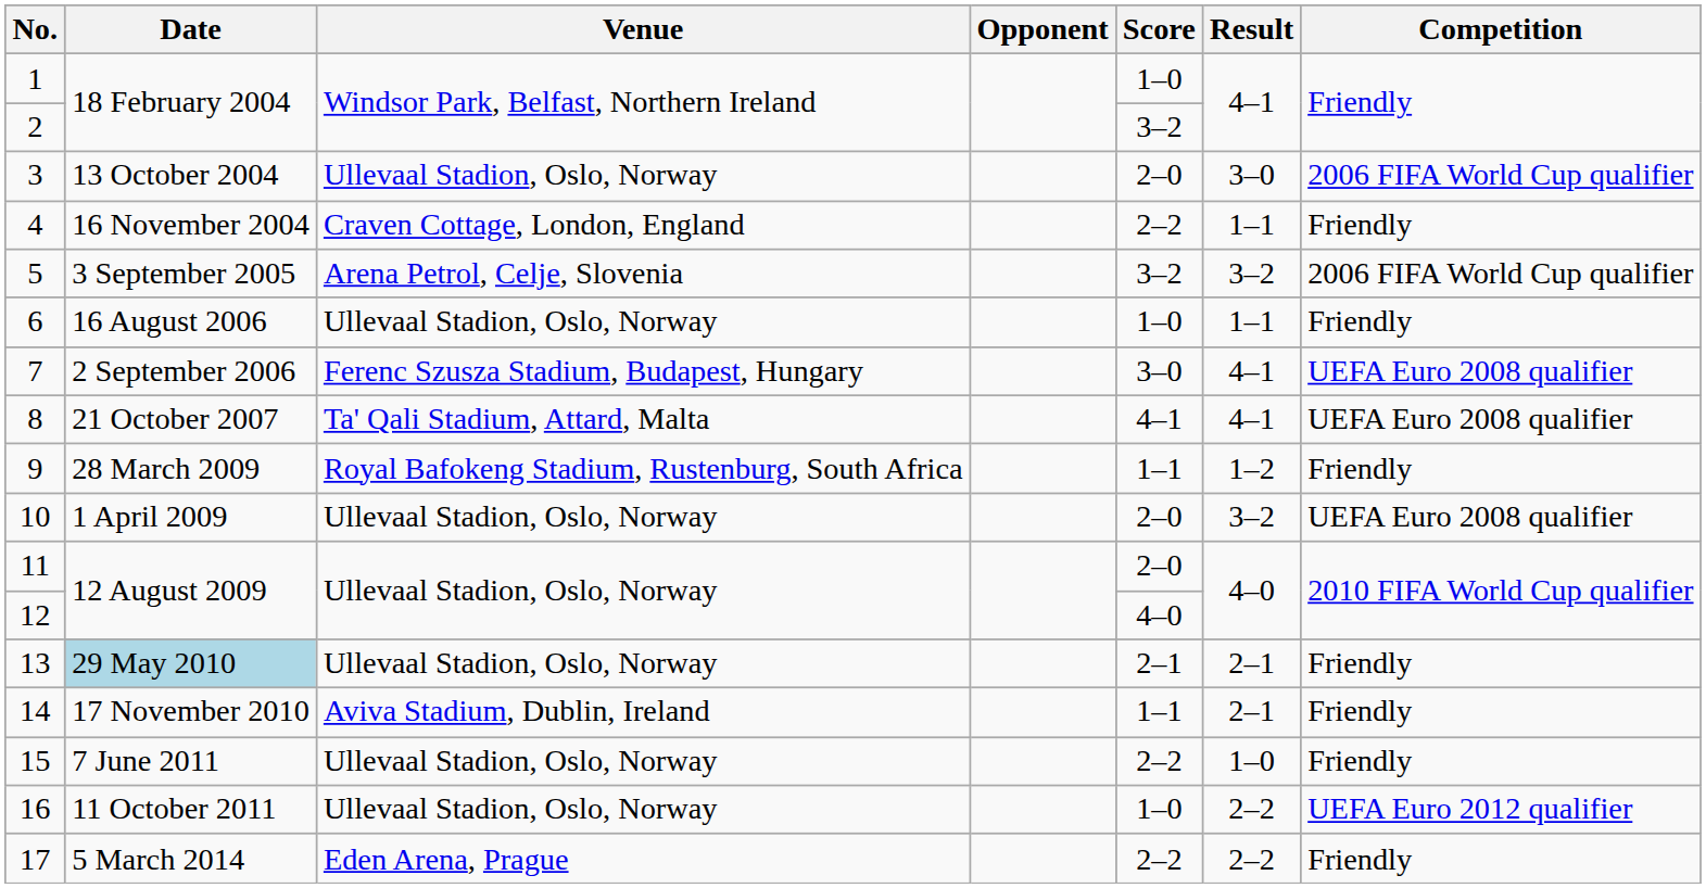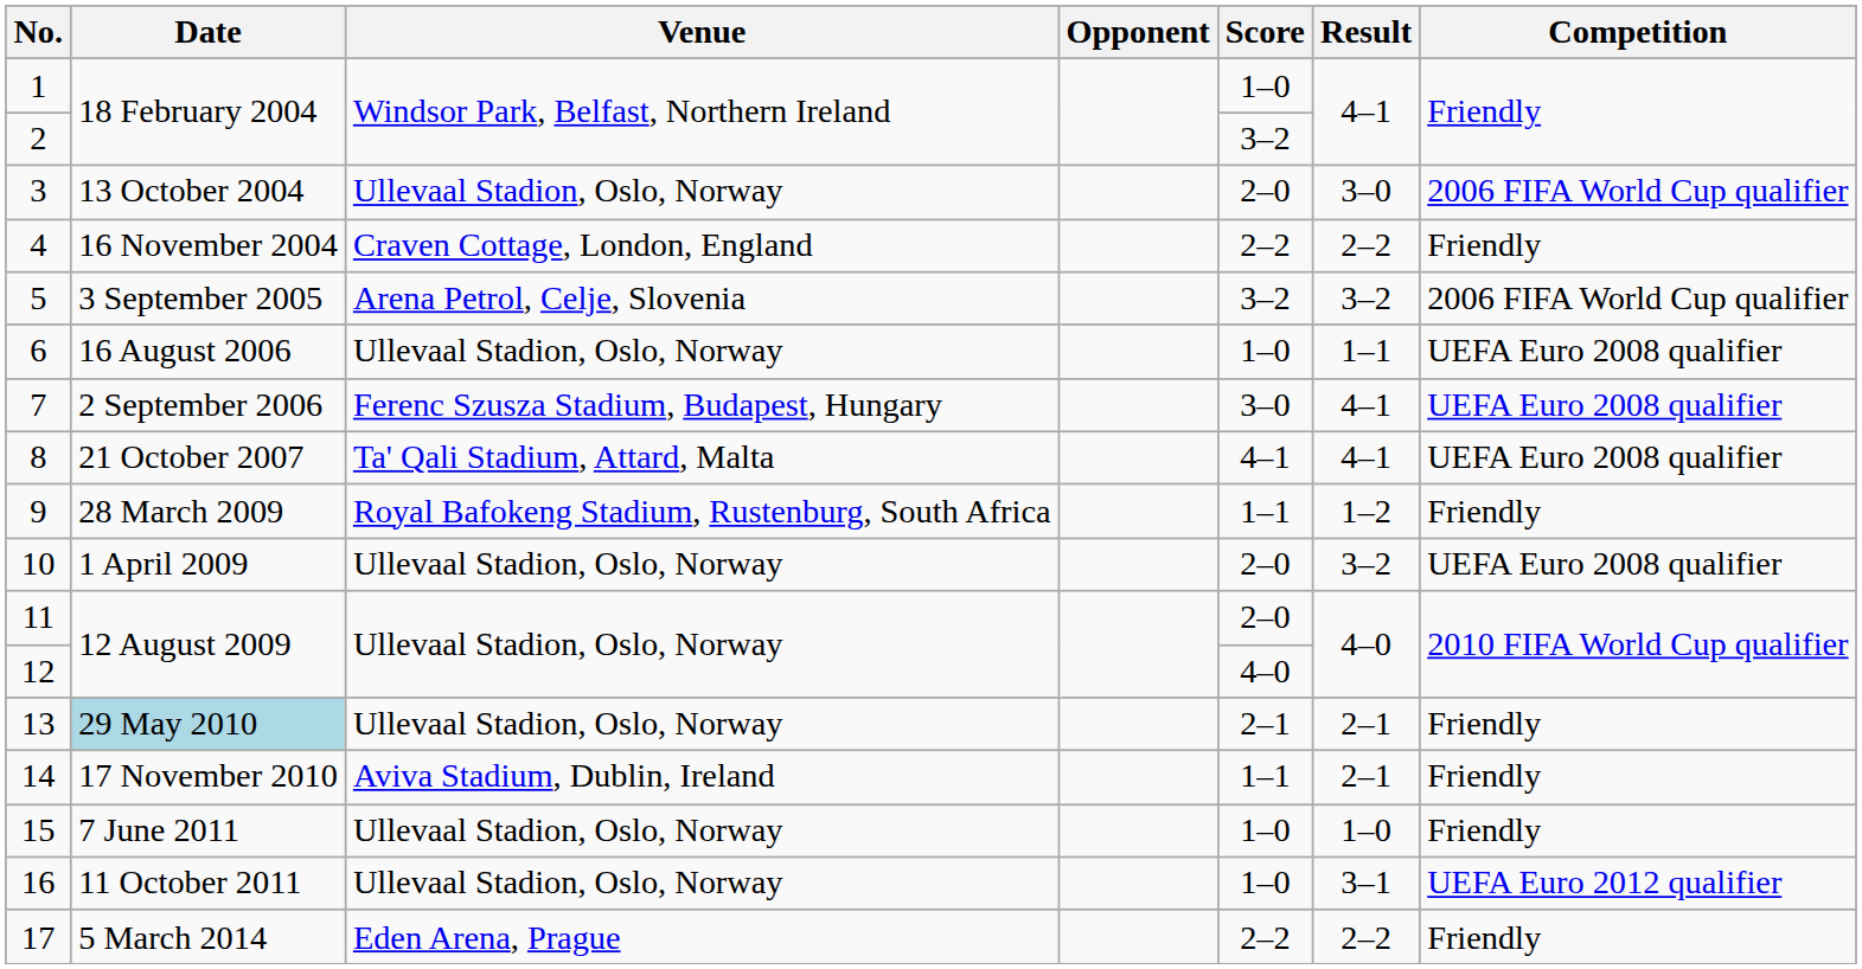4 | Result: 1–1 -> 2–2
6 | Competition: Friendly -> UEFA Euro 2008 qualifier
15 | Score: 2–2 -> 1–0
16 | Result: 2–2 -> 3–1
